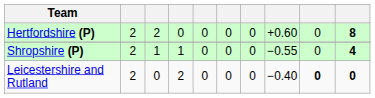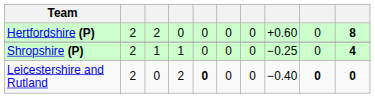Shropshire (P) | column 8: −0.55 -> −0.25
Leicestershire and Rutland | column 5: normal -> bold
